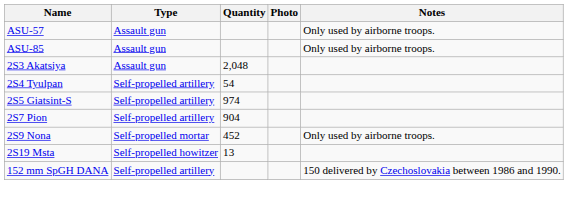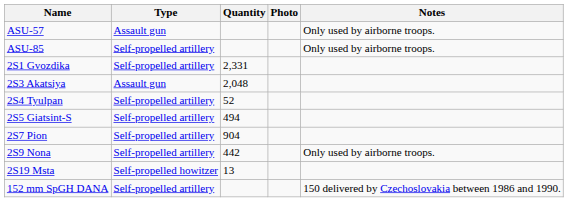ASU-85 | Type: Assault gun -> Self-propelled artillery
+ row: 2S1 Gvozdika | Self-propelled artillery | 2,331
2S4 Tyulpan | Quantity: 54 -> 52
2S5 Giatsint-S | Quantity: 974 -> 494
2S9 Nona | Type: Self-propelled mortar -> Self-propelled artillery
2S9 Nona | Quantity: 452 -> 442
